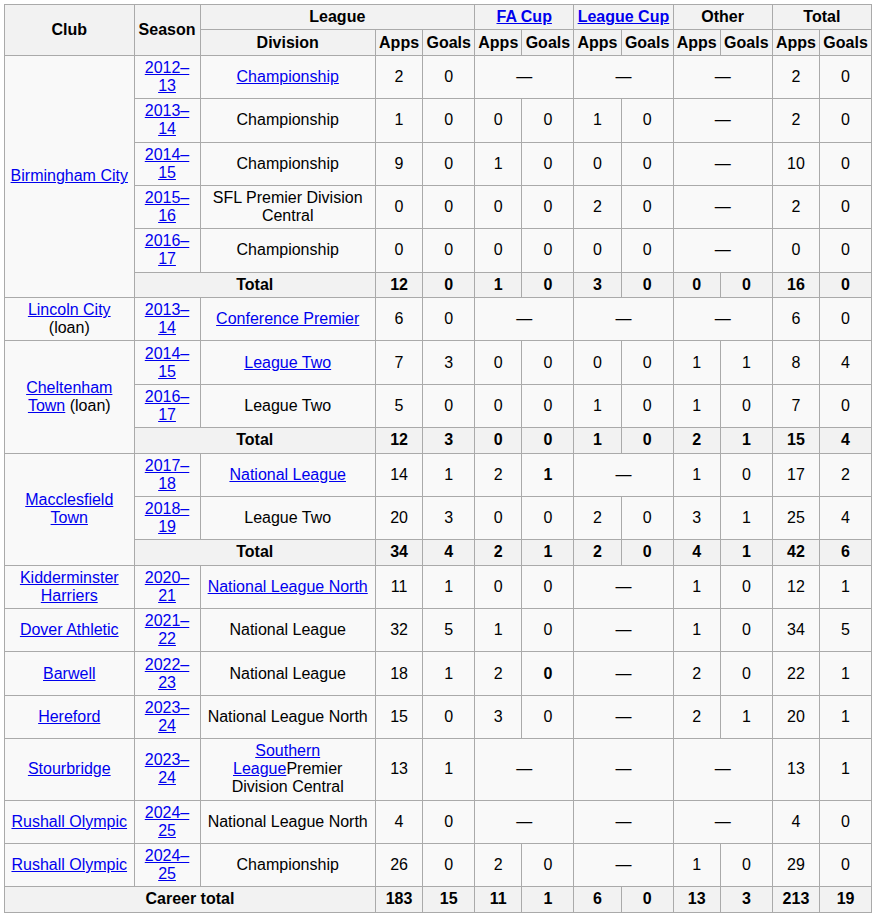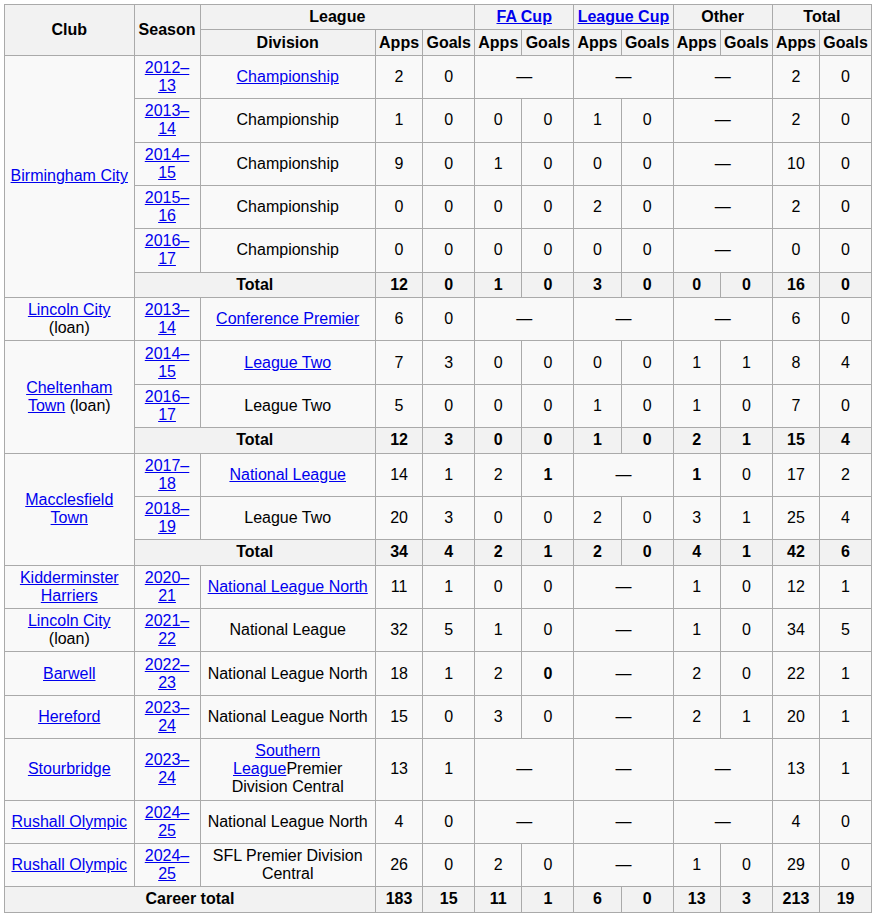2015–16 / 0 | League / Division: SFL Premier Division Central -> Championship
14 | Other / Apps: normal -> bold
32 | Club: Dover Athletic -> Lincoln City (loan)
18 | League / Division: National League -> National League North
26 | League / Division: Championship -> SFL Premier Division Central
